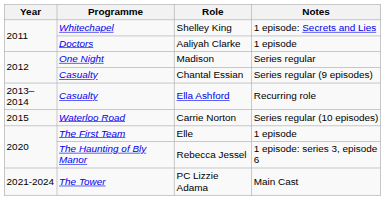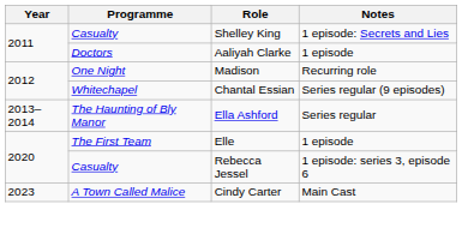Shelley King | Programme: Whitechapel -> Casualty
Madison | Notes: Series regular -> Recurring role
Chantal Essian | Programme: Casualty -> Whitechapel
Ella Ashford | Programme: Casualty -> The Haunting of Bly Manor
Ella Ashford | Notes: Recurring role -> Series regular
- row: 2015 | Waterloo Road | Carrie Norton | Series regular (10 episodes)
Rebecca Jessel | Programme: The Haunting of Bly Manor -> Casualty
- row: 2021-2024 | The Tower | PC Lizzie Adama | Main Cast
+ row: 2023 | A Town Called Malice | Cindy Carter | Main Cast
